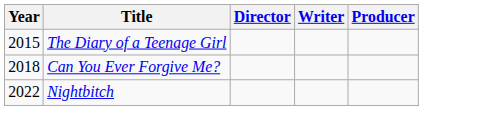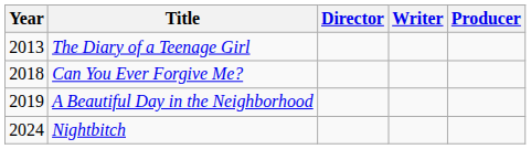The Diary of a Teenage Girl | Year: 2015 -> 2013
+ row: 2019 | A Beautiful Day in the Neighborhood
Nightbitch | Year: 2022 -> 2024
